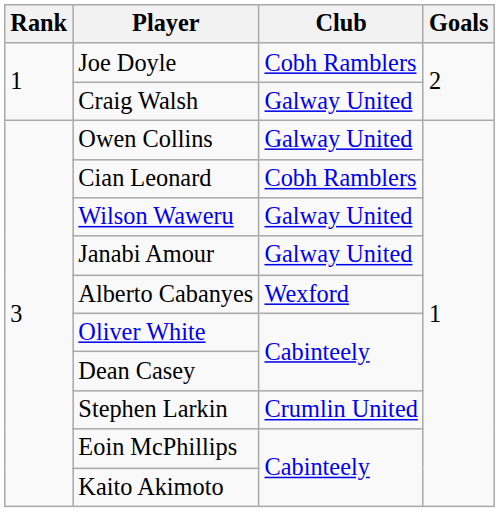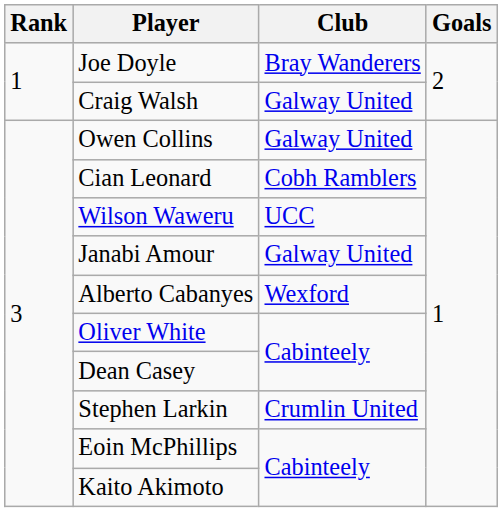Joe Doyle | Club: Cobh Ramblers -> Bray Wanderers
Wilson Waweru | Club: Galway United -> UCC
